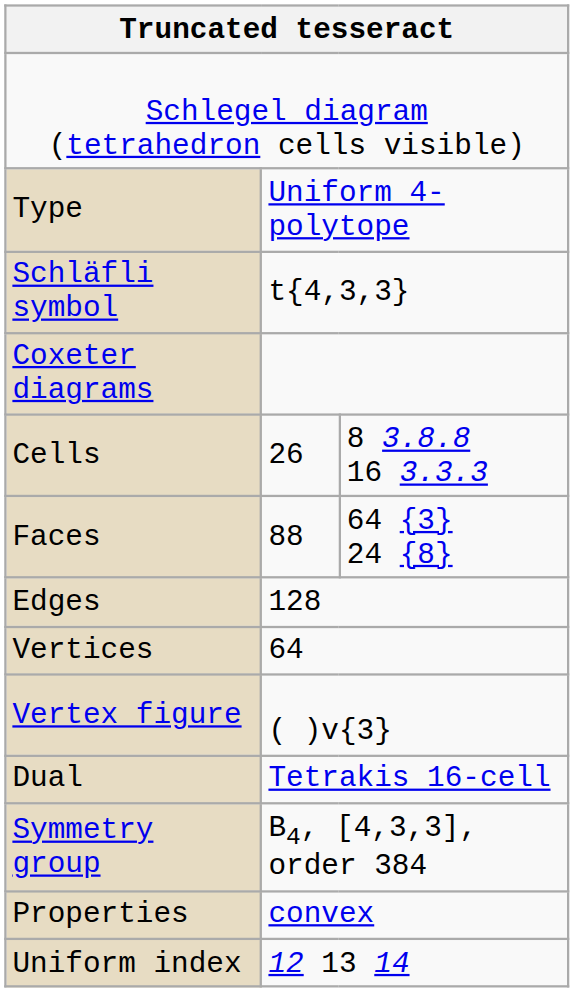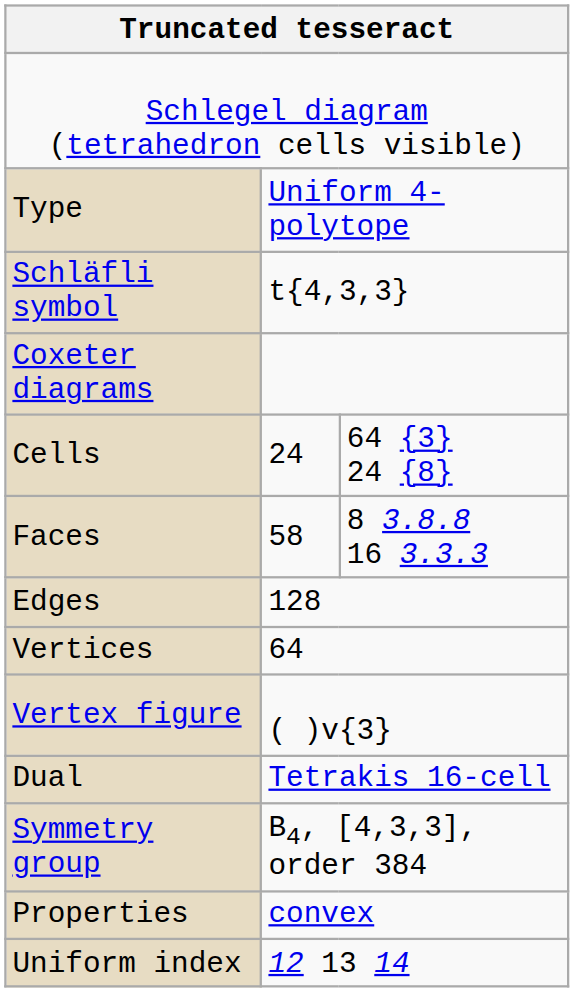Cells | column 2: 26 -> 24
Cells | column 3: 8 3.8.8 16 3.3.3 -> 64 {3} 24 {8}
Faces | column 2: 88 -> 58
Faces | column 3: 64 {3} 24 {8} -> 8 3.8.8 16 3.3.3
